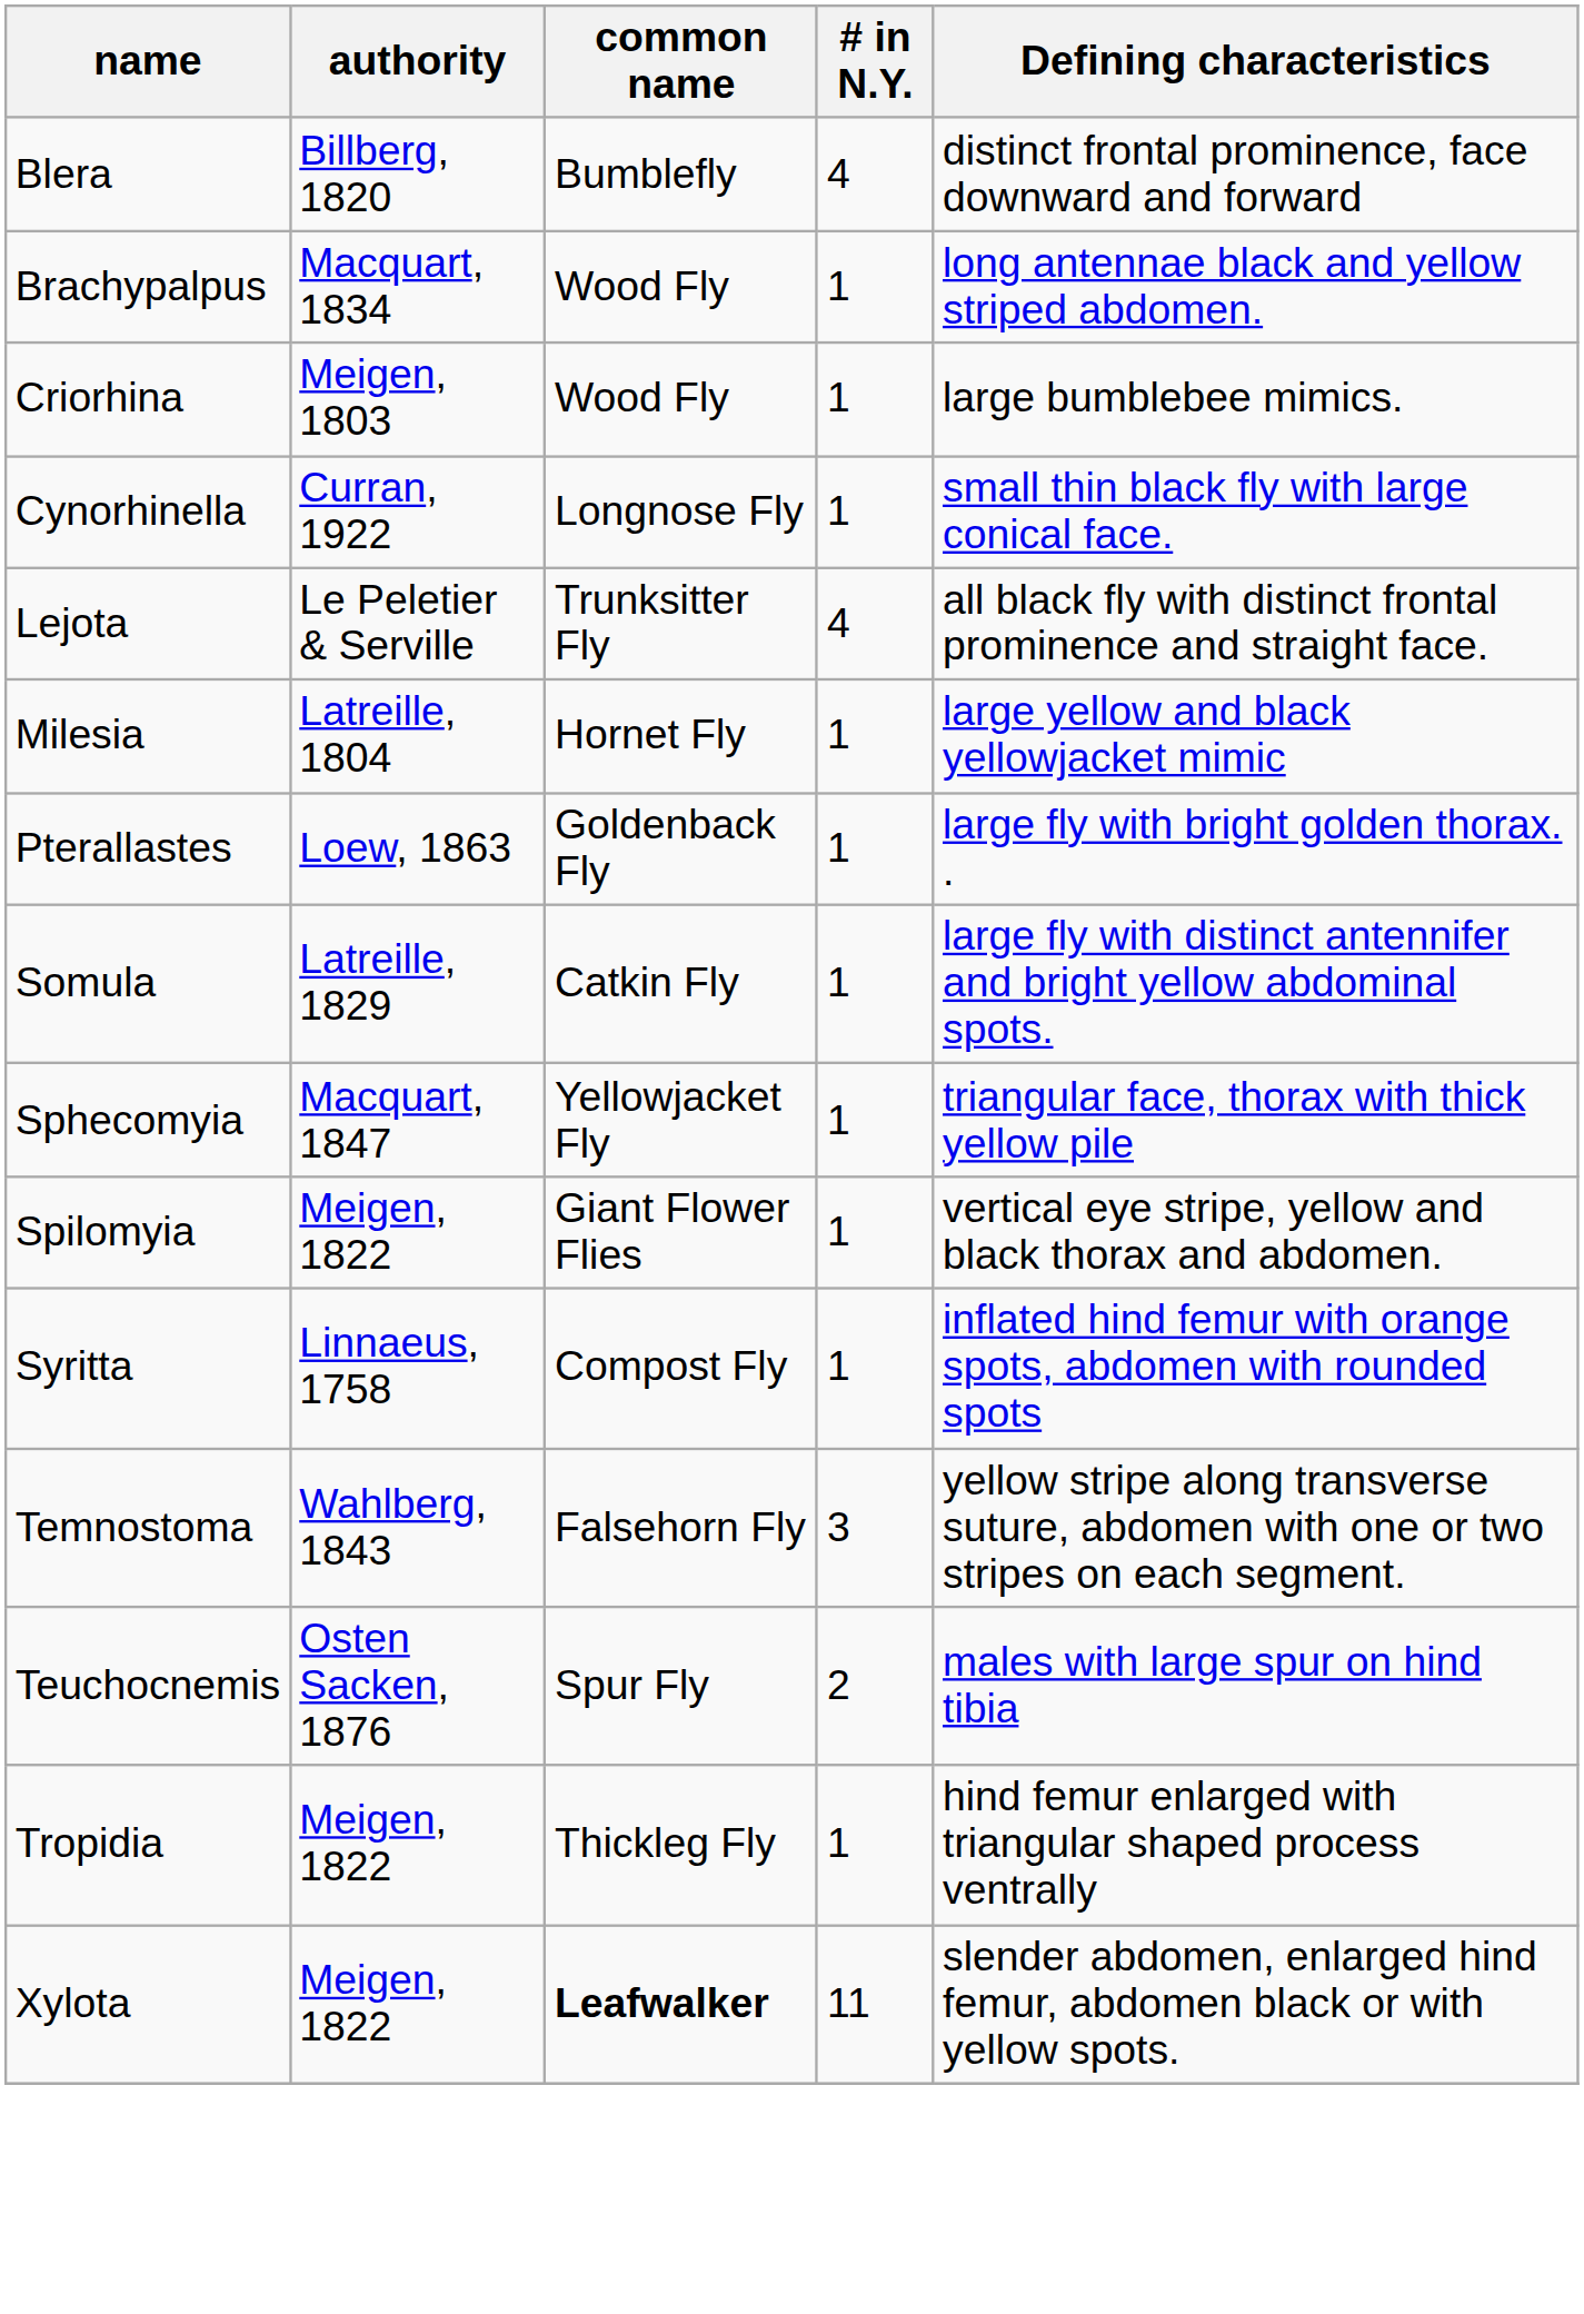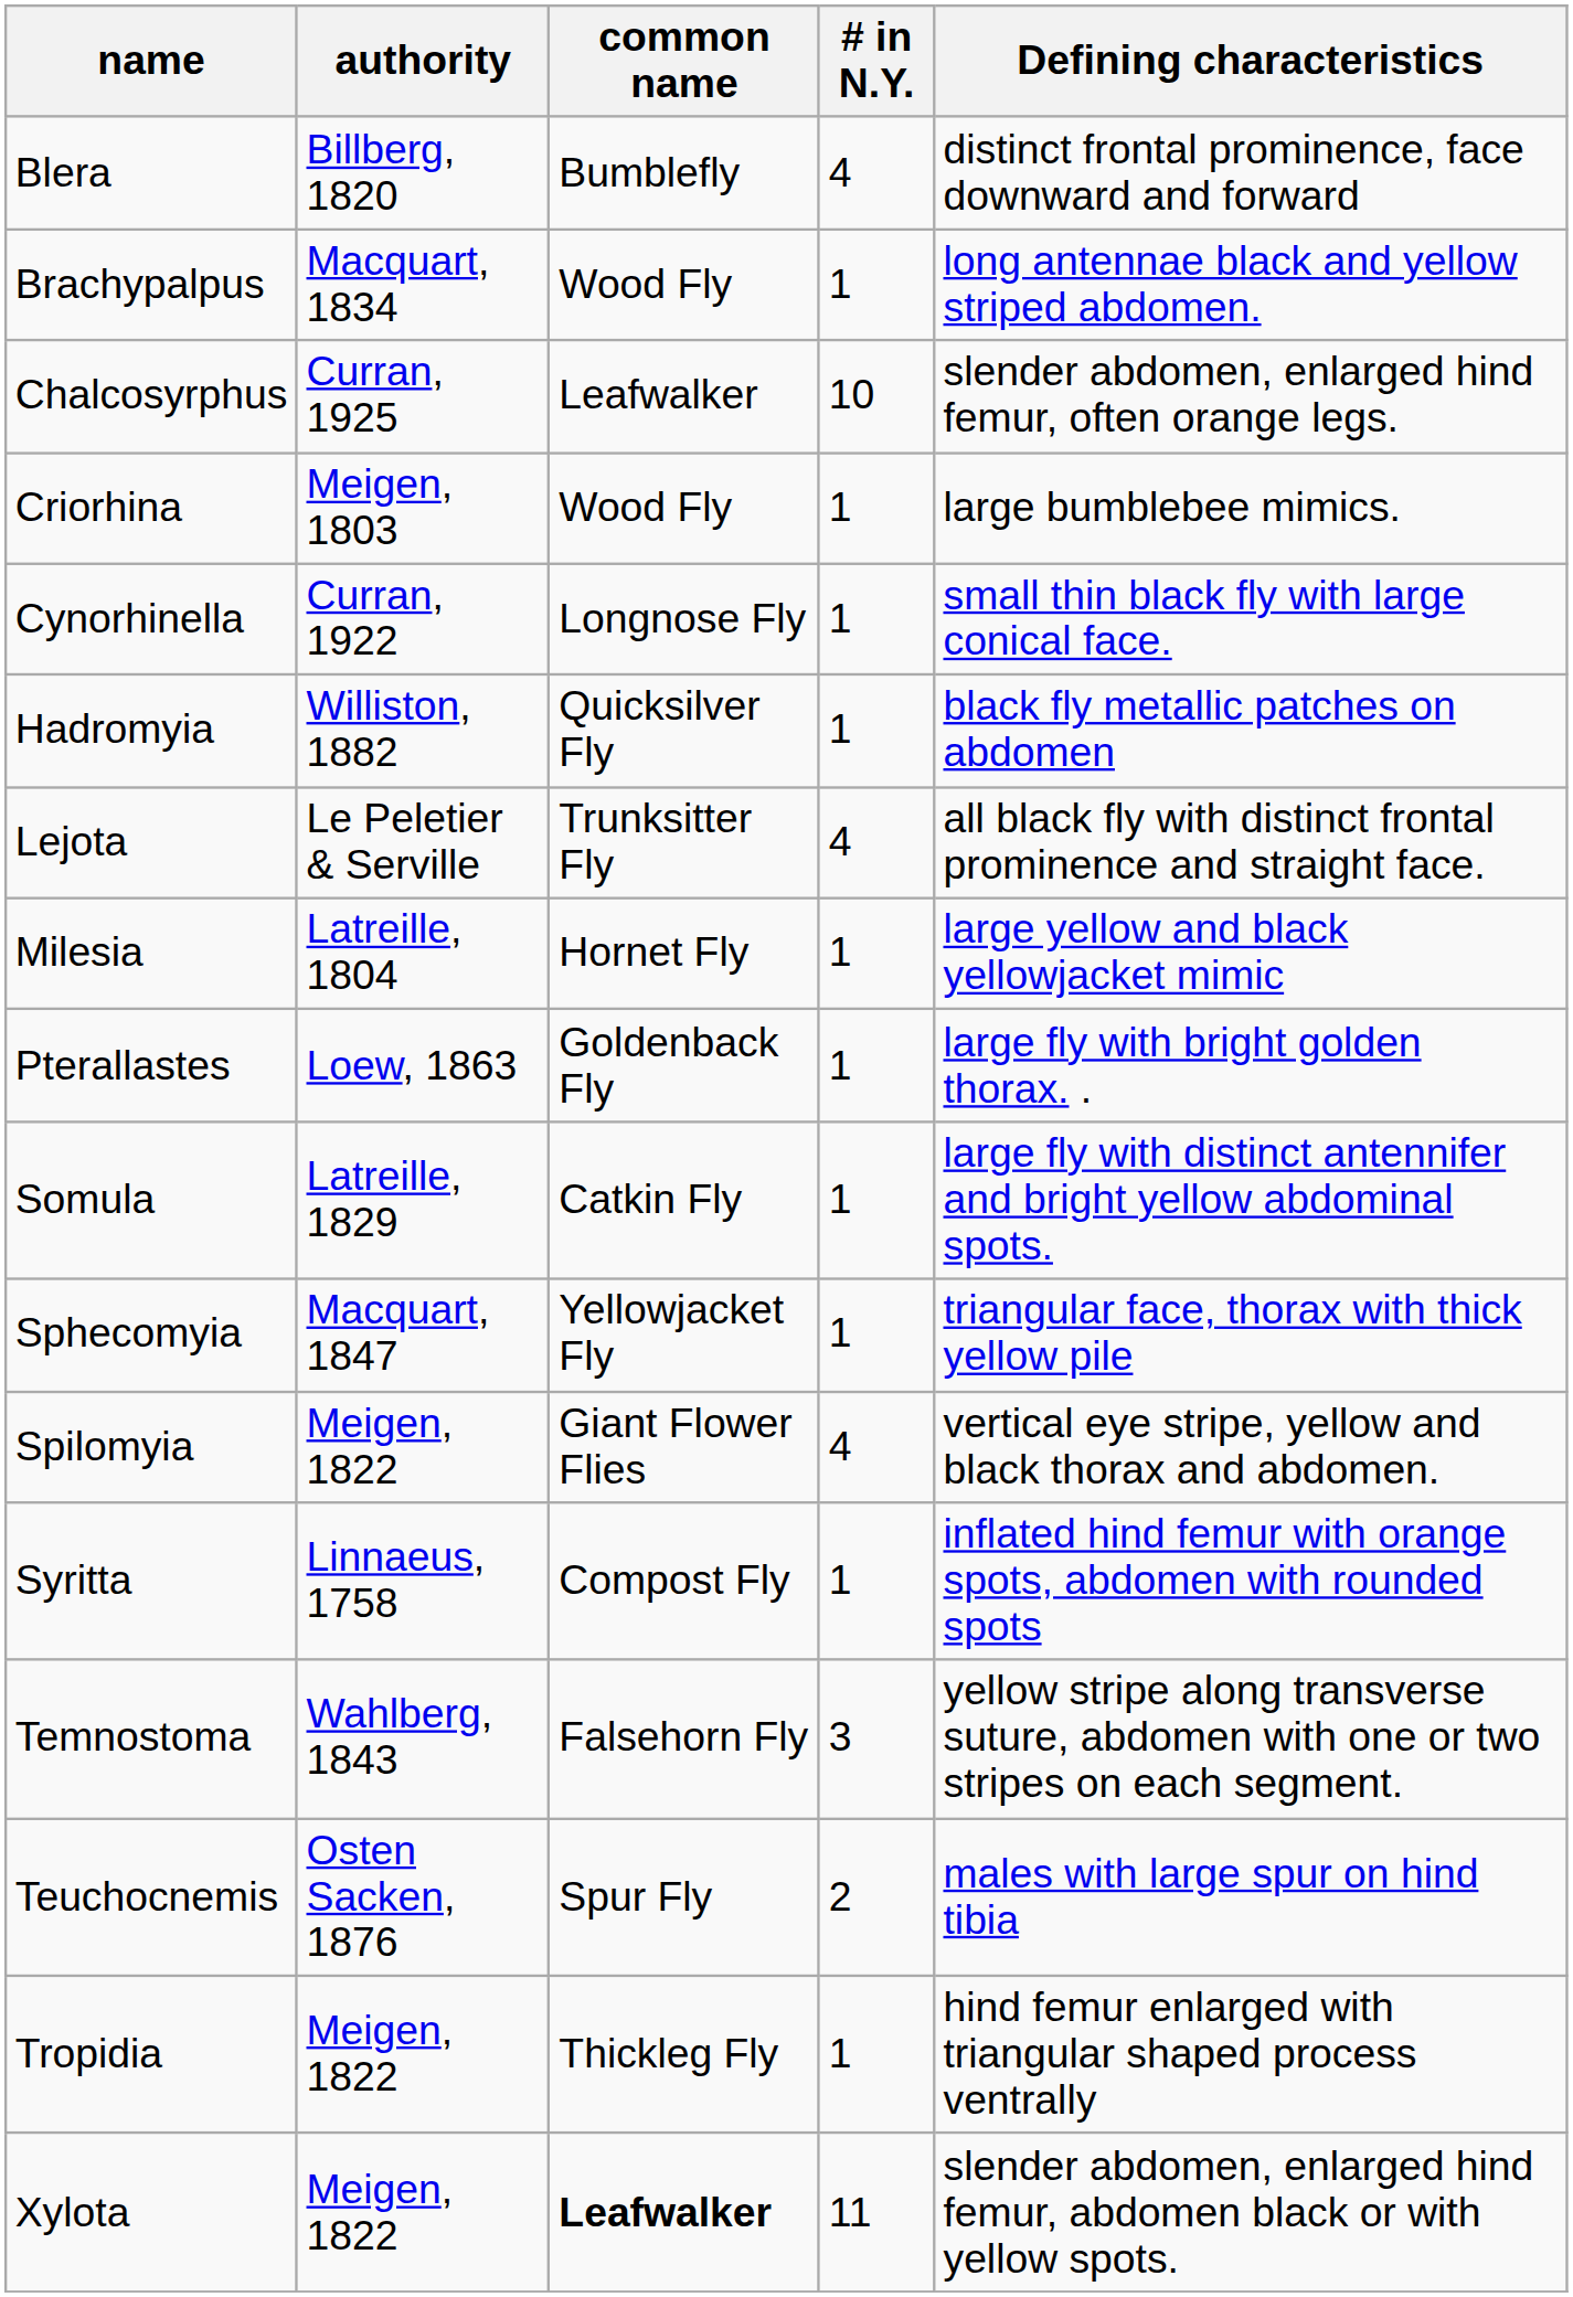+ row: Chalcosyrphus | Curran, 1925 | Leafwalker | 10 | slender abdomen, enlarged hind femur, often orange legs.
+ row: Hadromyia | Williston, 1882 | Quicksilver Fly | 1 | black fly metallic patches on abdomen
Spilomyia | # in N.Y.: 1 -> 4
